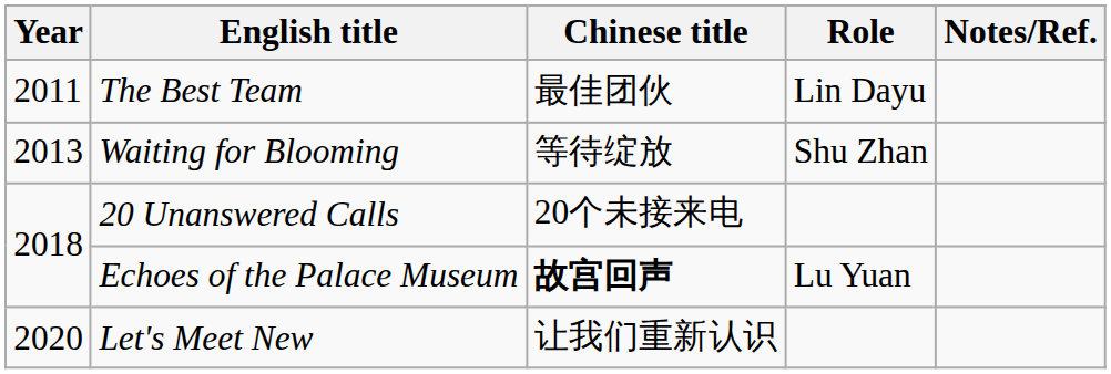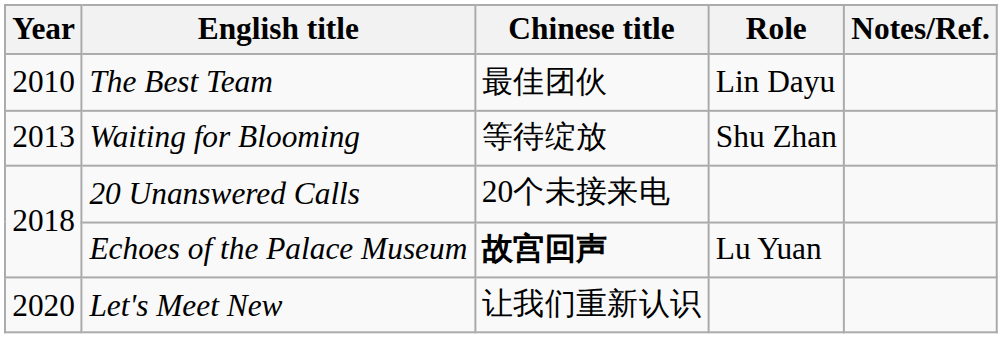The Best Team | Year: 2011 -> 2010
